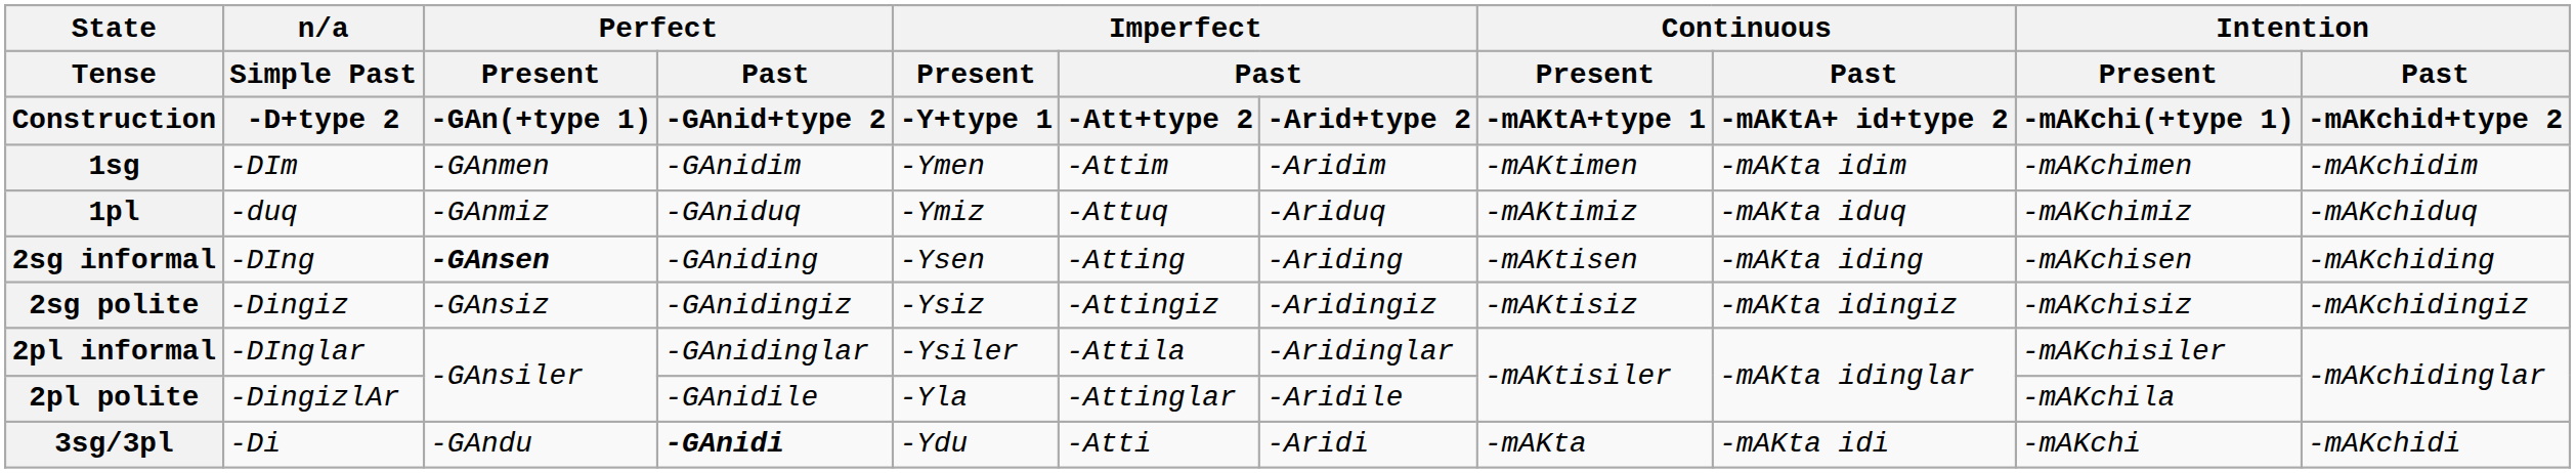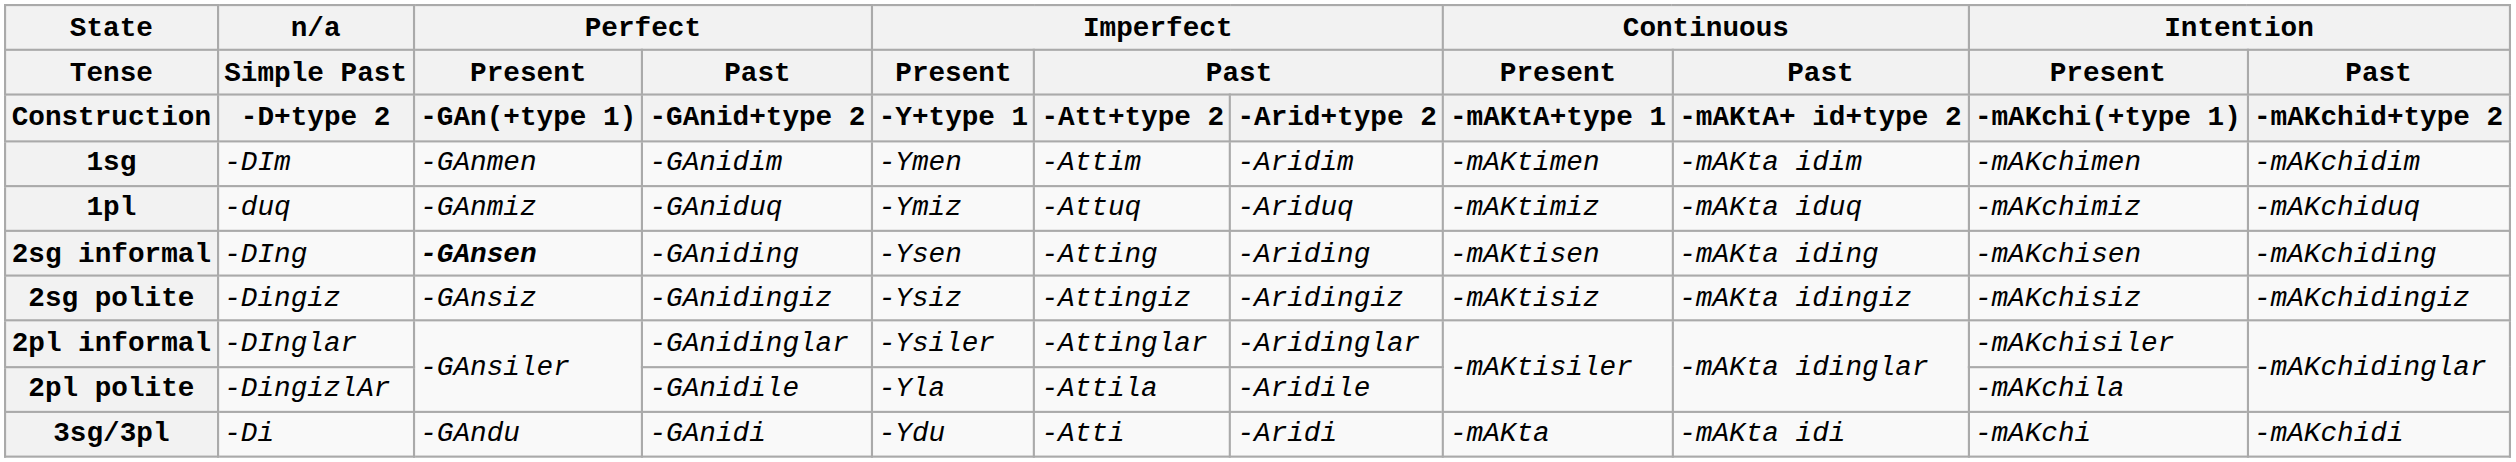2pl informal | Imperfect / Past / -Att+type 2: -Attila -> -Attinglar
2pl polite | Imperfect / Past / -Att+type 2: -Attinglar -> -Attila
3sg/3pl | Perfect / Past / -GAnid+type 2: bold -> normal
